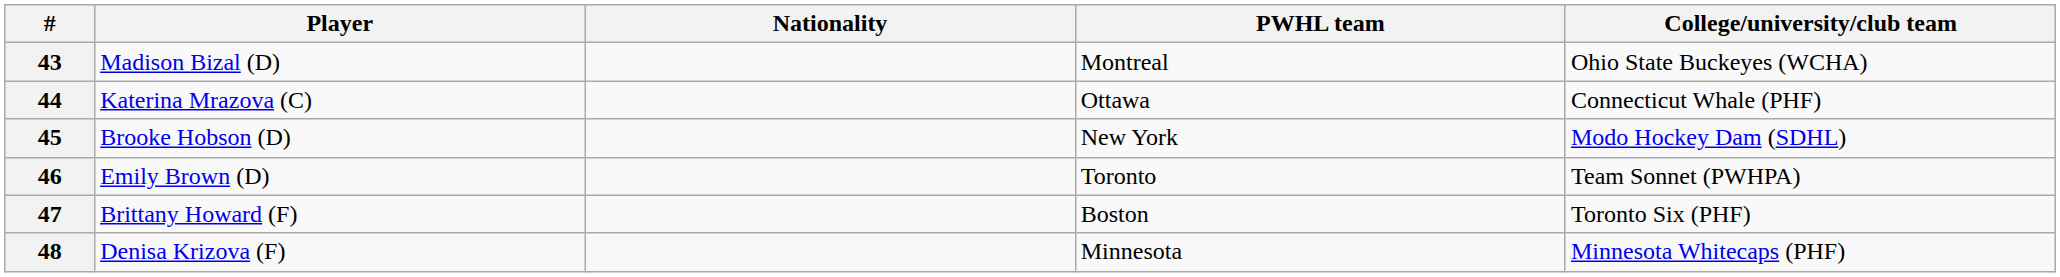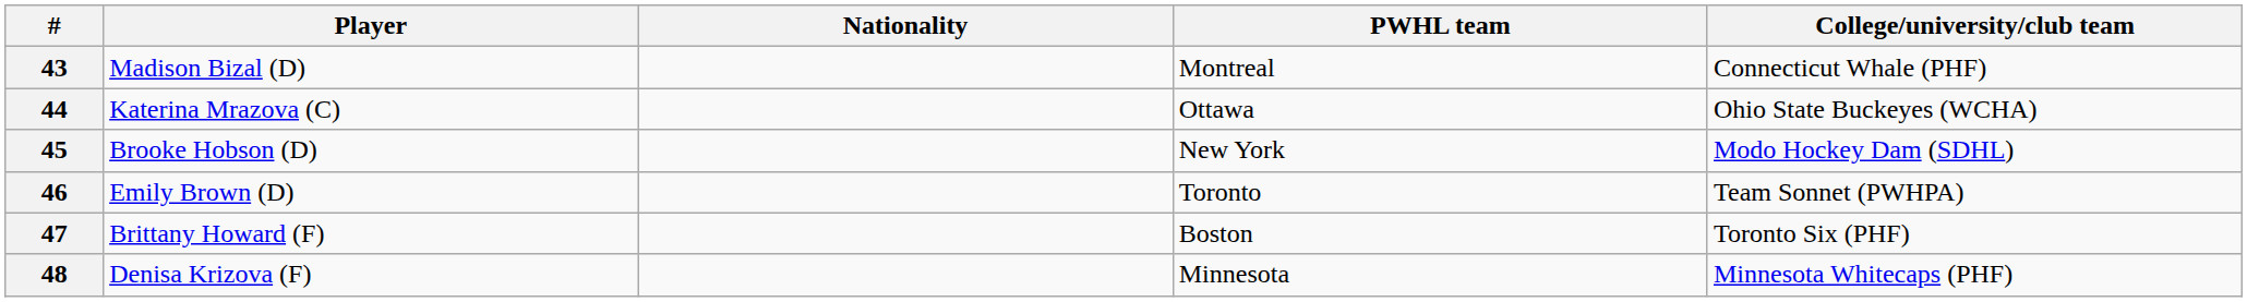43 | College/university/club team: Ohio State Buckeyes (WCHA) -> Connecticut Whale (PHF)
44 | College/university/club team: Connecticut Whale (PHF) -> Ohio State Buckeyes (WCHA)
